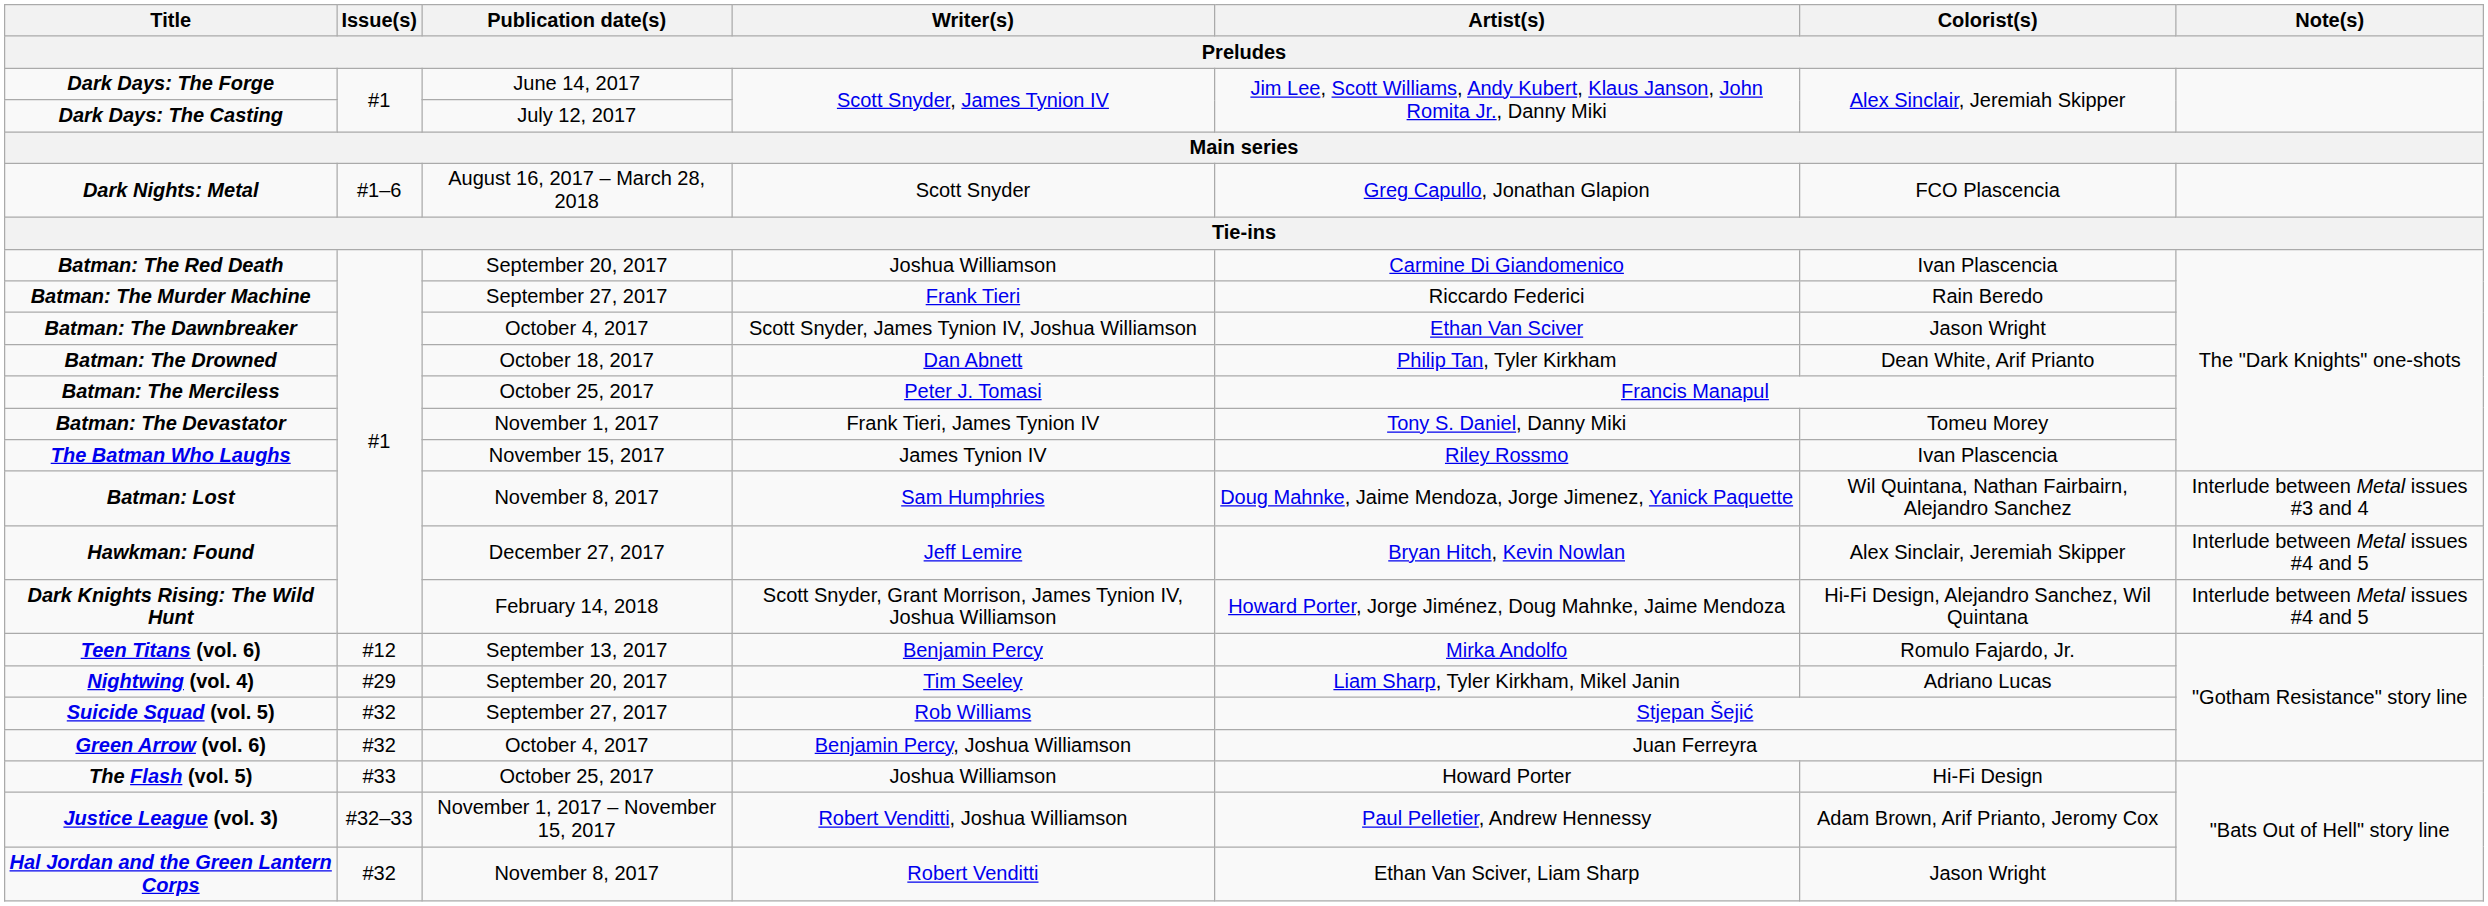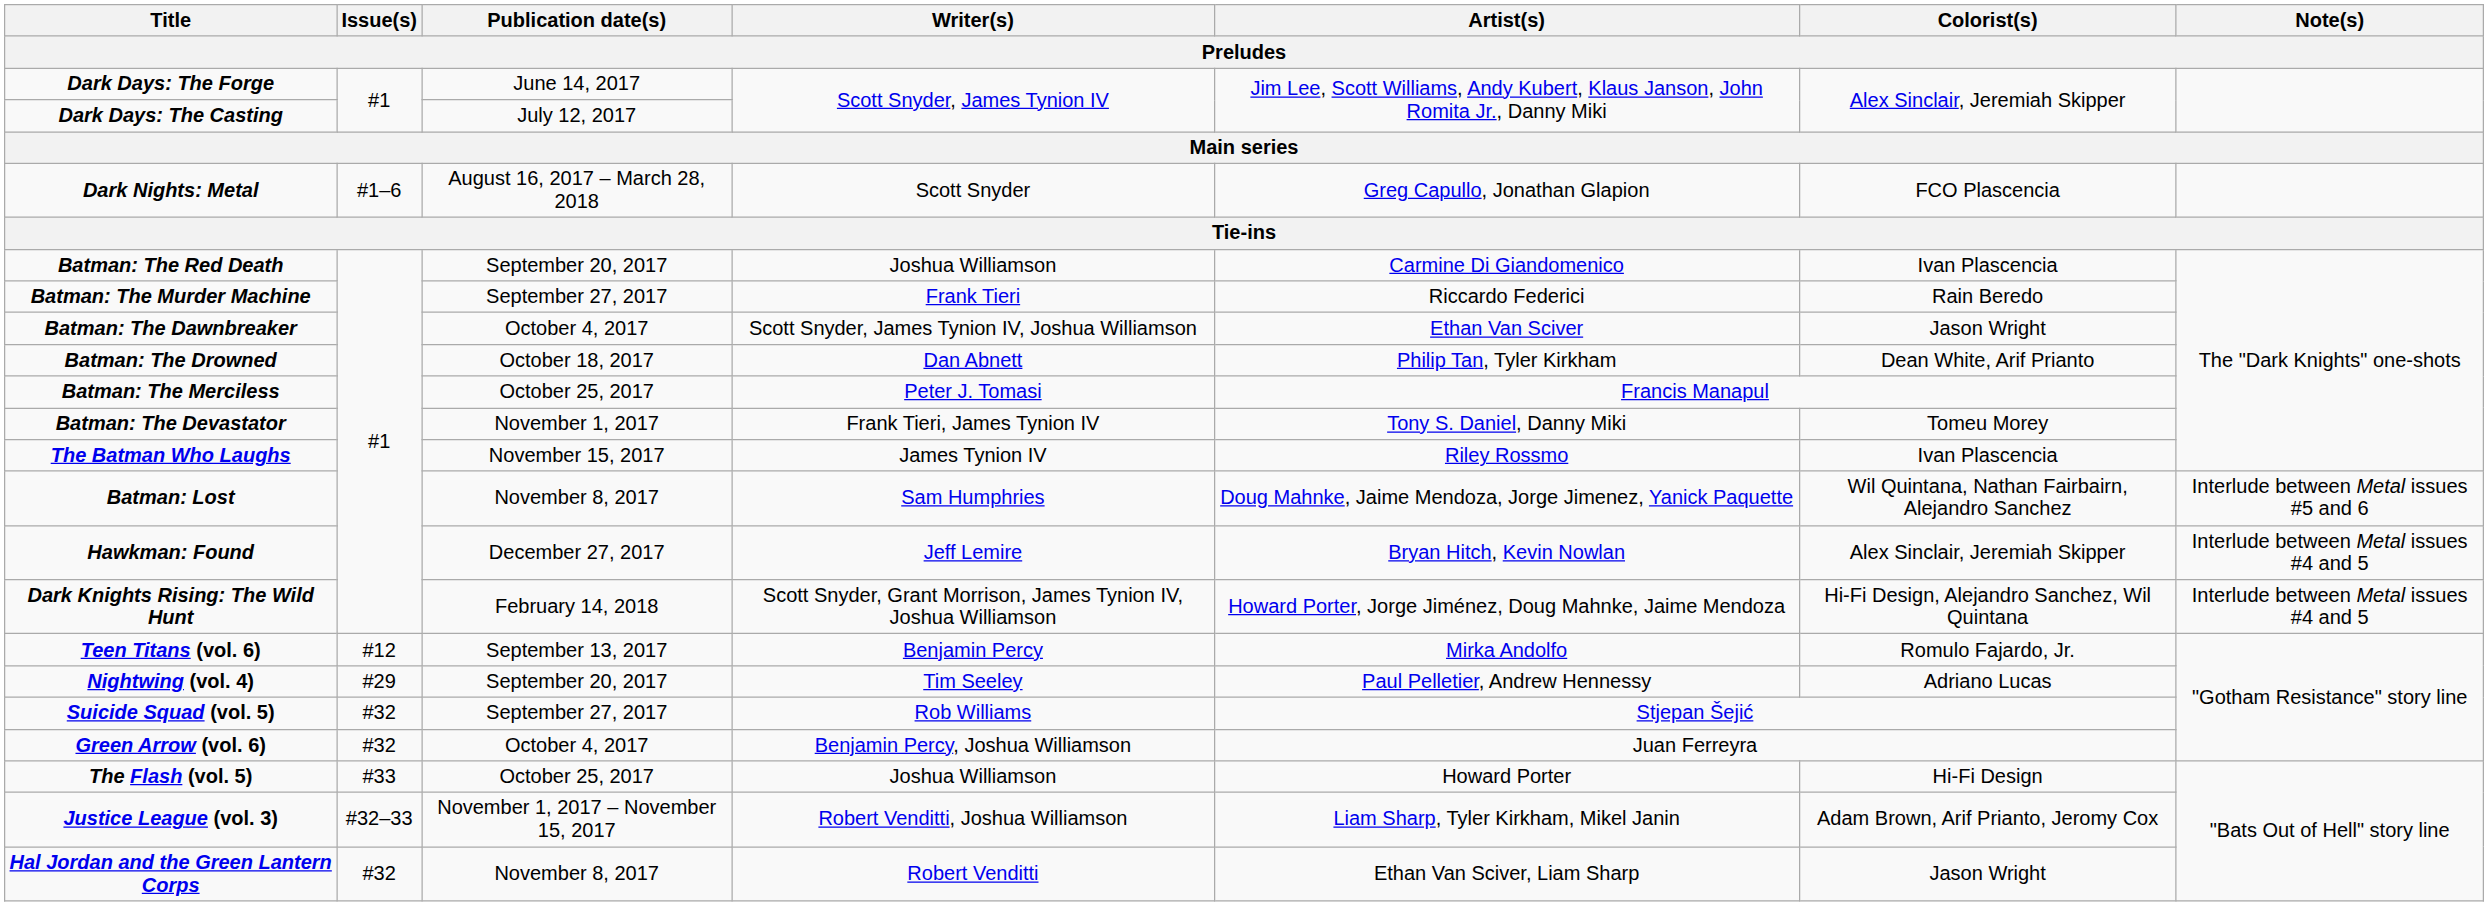Batman: Lost | Note(s): Interlude between Metal issues #3 and 4 -> Interlude between Metal issues #5 and 6
Nightwing (vol. 4) | Artist(s): Liam Sharp, Tyler Kirkham, Mikel Janin -> Paul Pelletier, Andrew Hennessy
Justice League (vol. 3) | Artist(s): Paul Pelletier, Andrew Hennessy -> Liam Sharp, Tyler Kirkham, Mikel Janin
